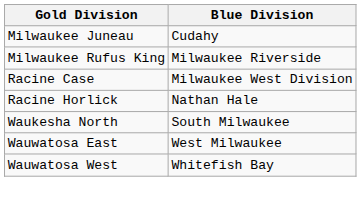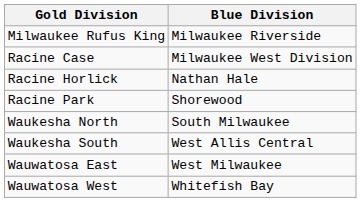- row: Milwaukee Juneau | Cudahy
+ row: Racine Park | Shorewood
+ row: Waukesha South | West Allis Central
